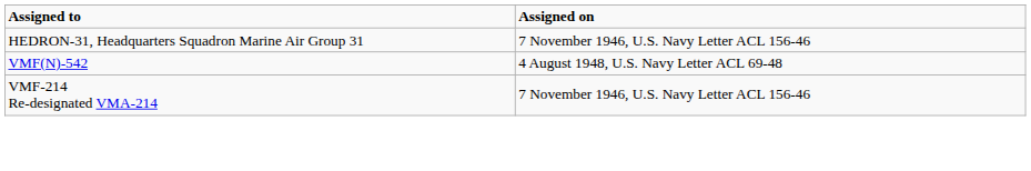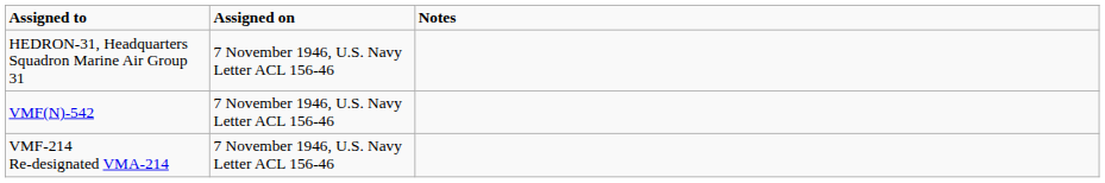+ column: Notes
VMF(N)-542 | Assigned on: 4 August 1948, U.S. Navy Letter ACL 69-48 -> 7 November 1946, U.S. Navy Letter ACL 156-46
